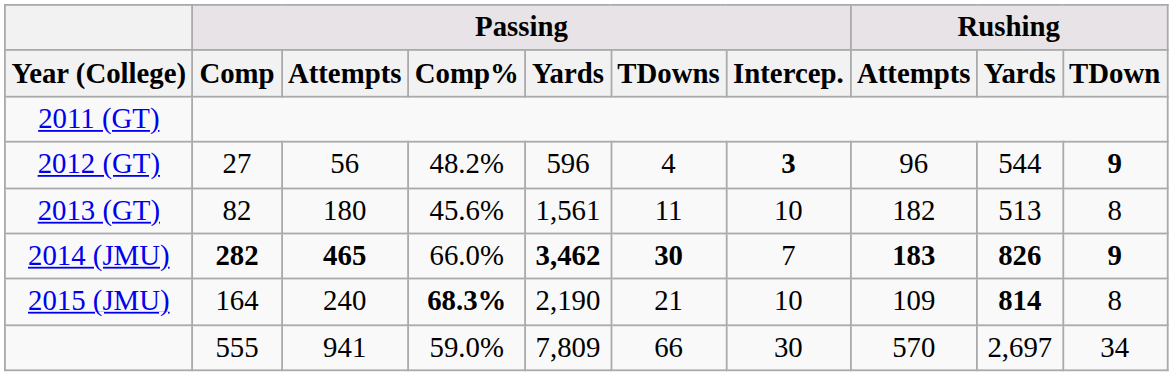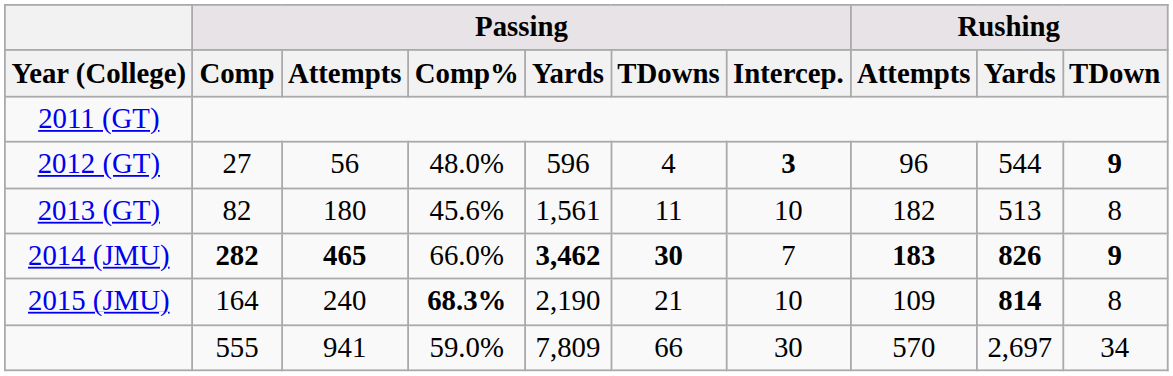2012 (GT) | Passing / Comp%: 48.2% -> 48.0%
